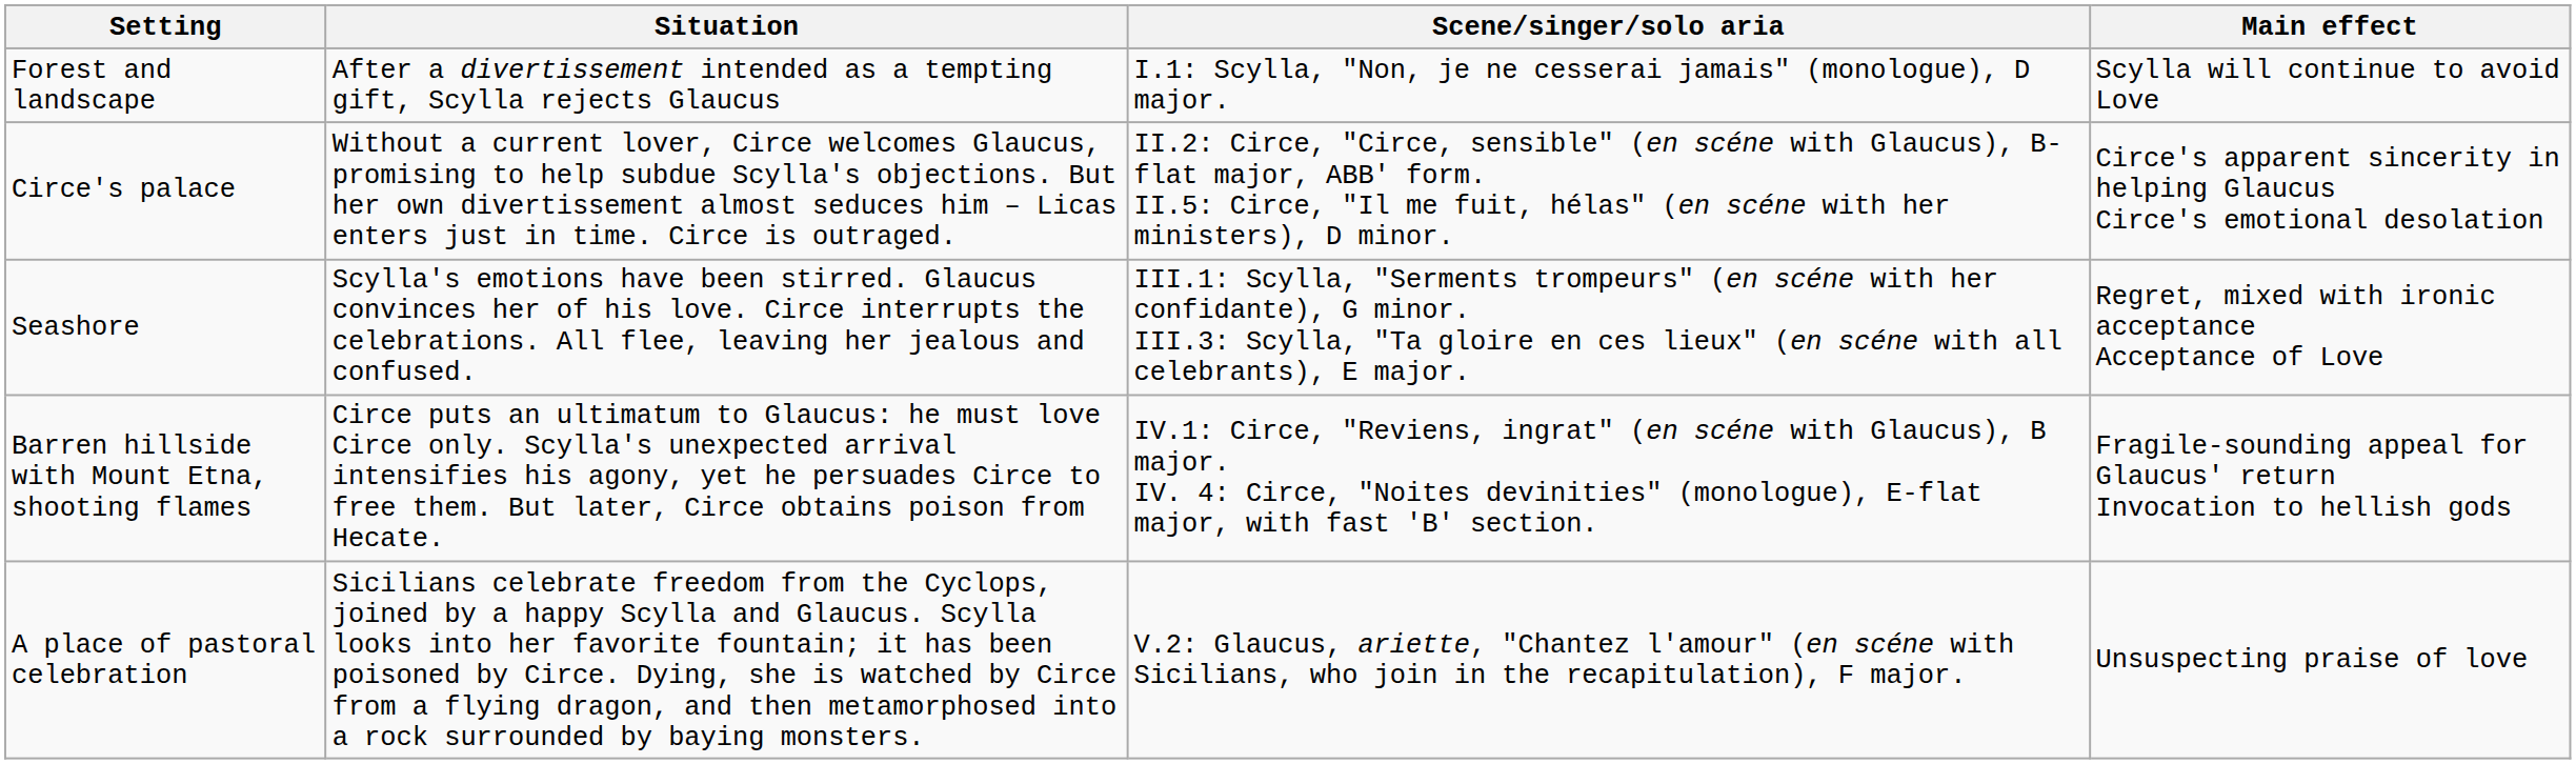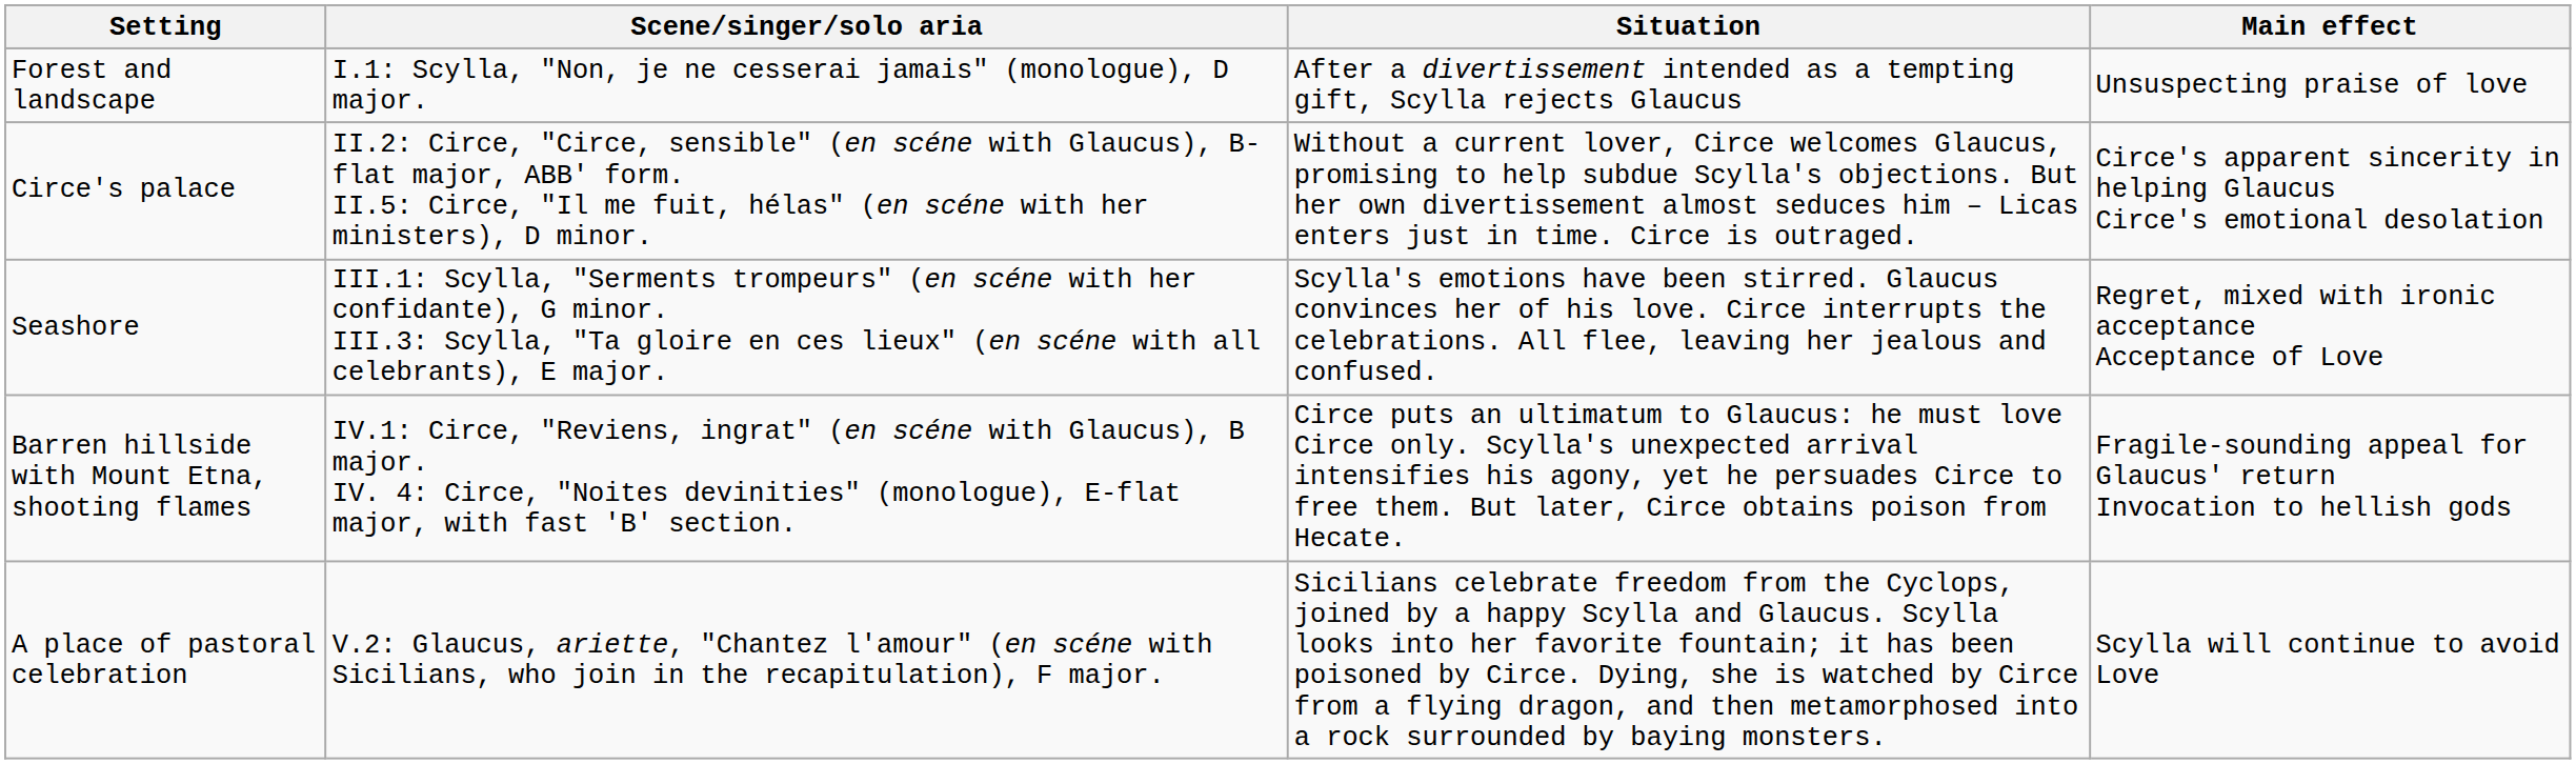columns swapped: Situation <-> Scene/singer/solo aria
Forest and landscape | Main effect: Scylla will continue to avoid Love -> Unsuspecting praise of love
A place of pastoral celebration | Main effect: Unsuspecting praise of love -> Scylla will continue to avoid Love
